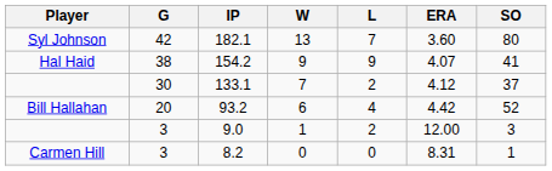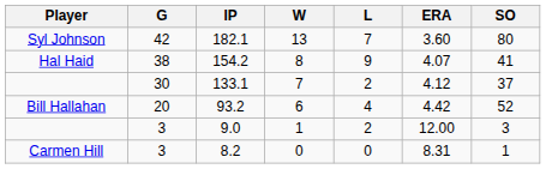154.2 | W: 9 -> 8
